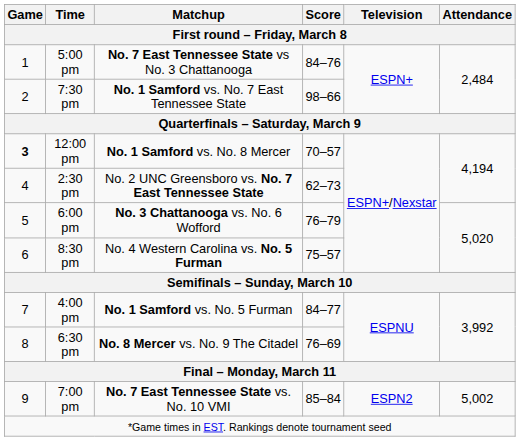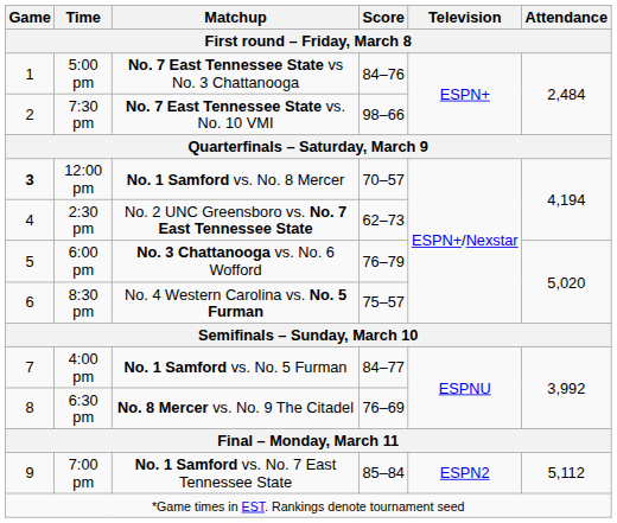7:30 pm | Matchup: No. 1 Samford vs. No. 7 East Tennessee State -> No. 7 East Tennessee State vs. No. 10 VMI
7:00 pm | Matchup: No. 7 East Tennessee State vs. No. 10 VMI -> No. 1 Samford vs. No. 7 East Tennessee State
7:00 pm | Attendance: 5,002 -> 5,112
